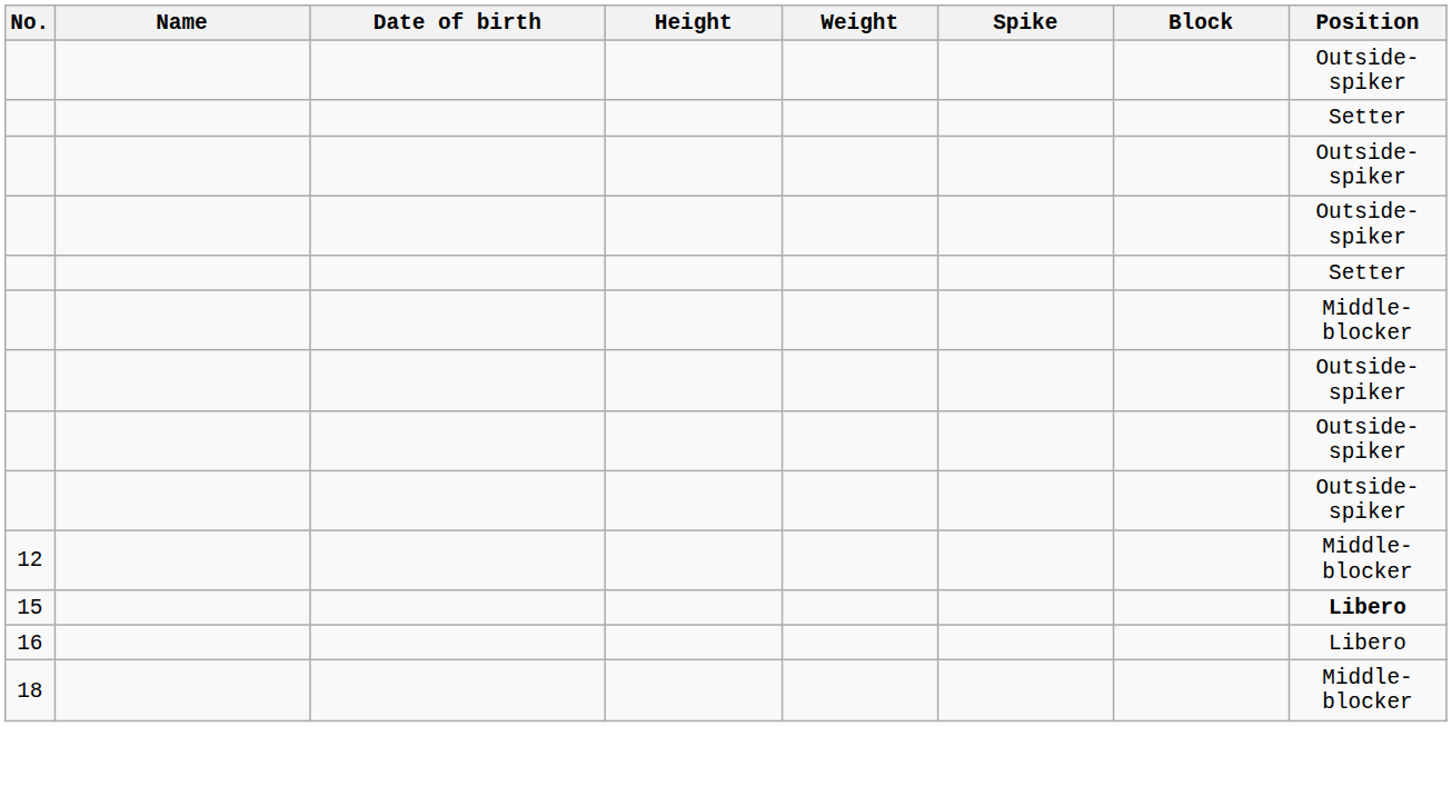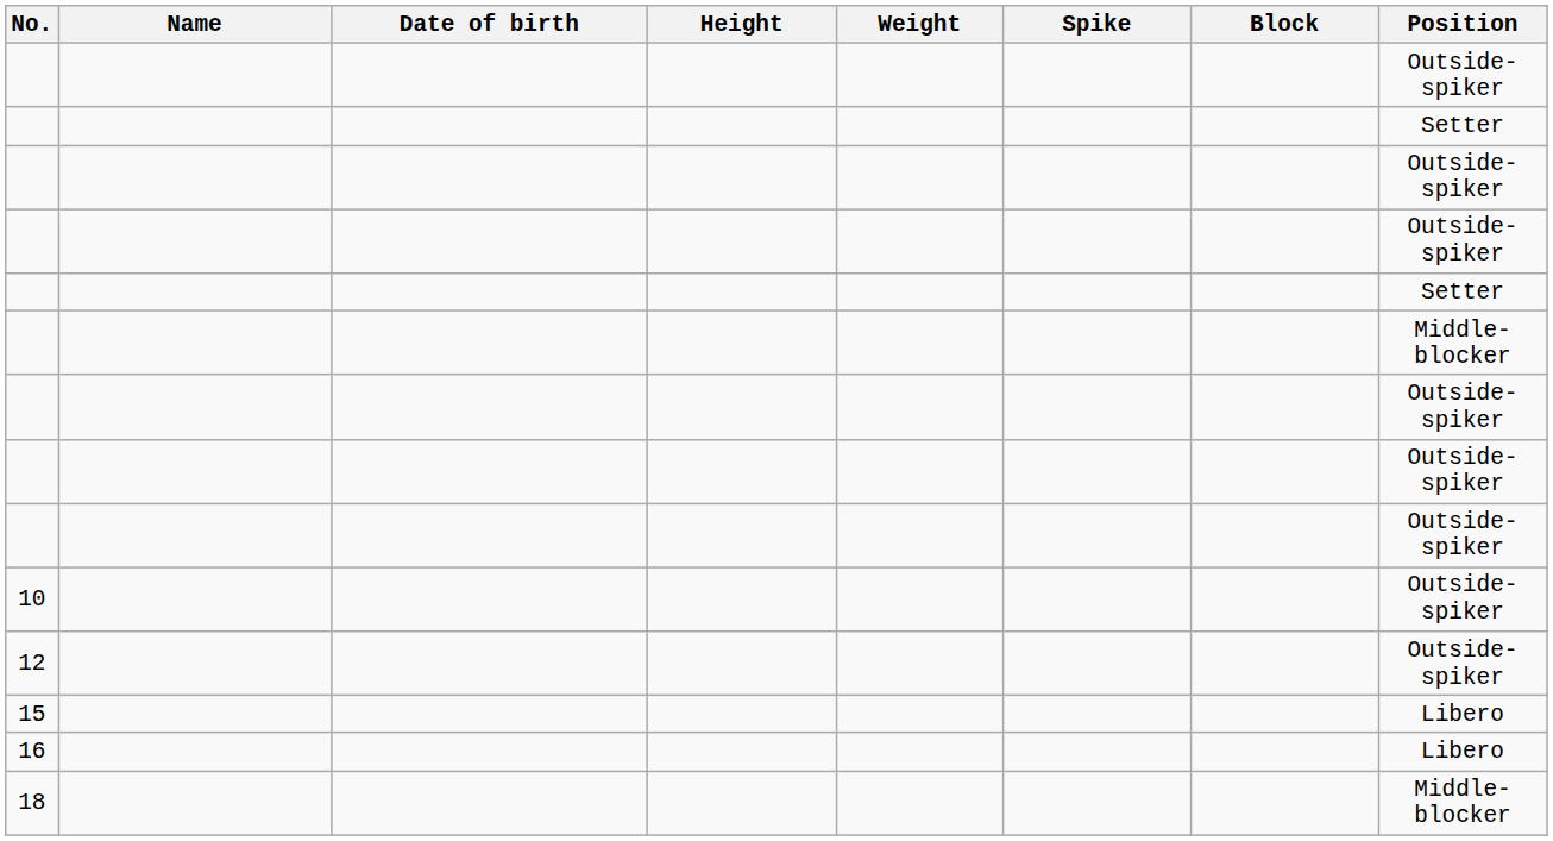+ row: 10 | Outside-spiker
12 | Position: Middle-blocker -> Outside-spiker
15 | Position: bold -> normal
